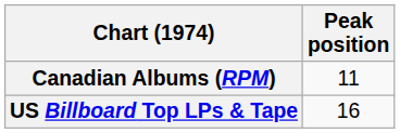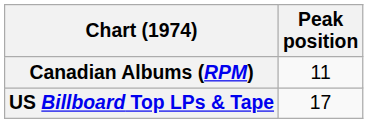US Billboard Top LPs & Tape | Peak position: 16 -> 17
